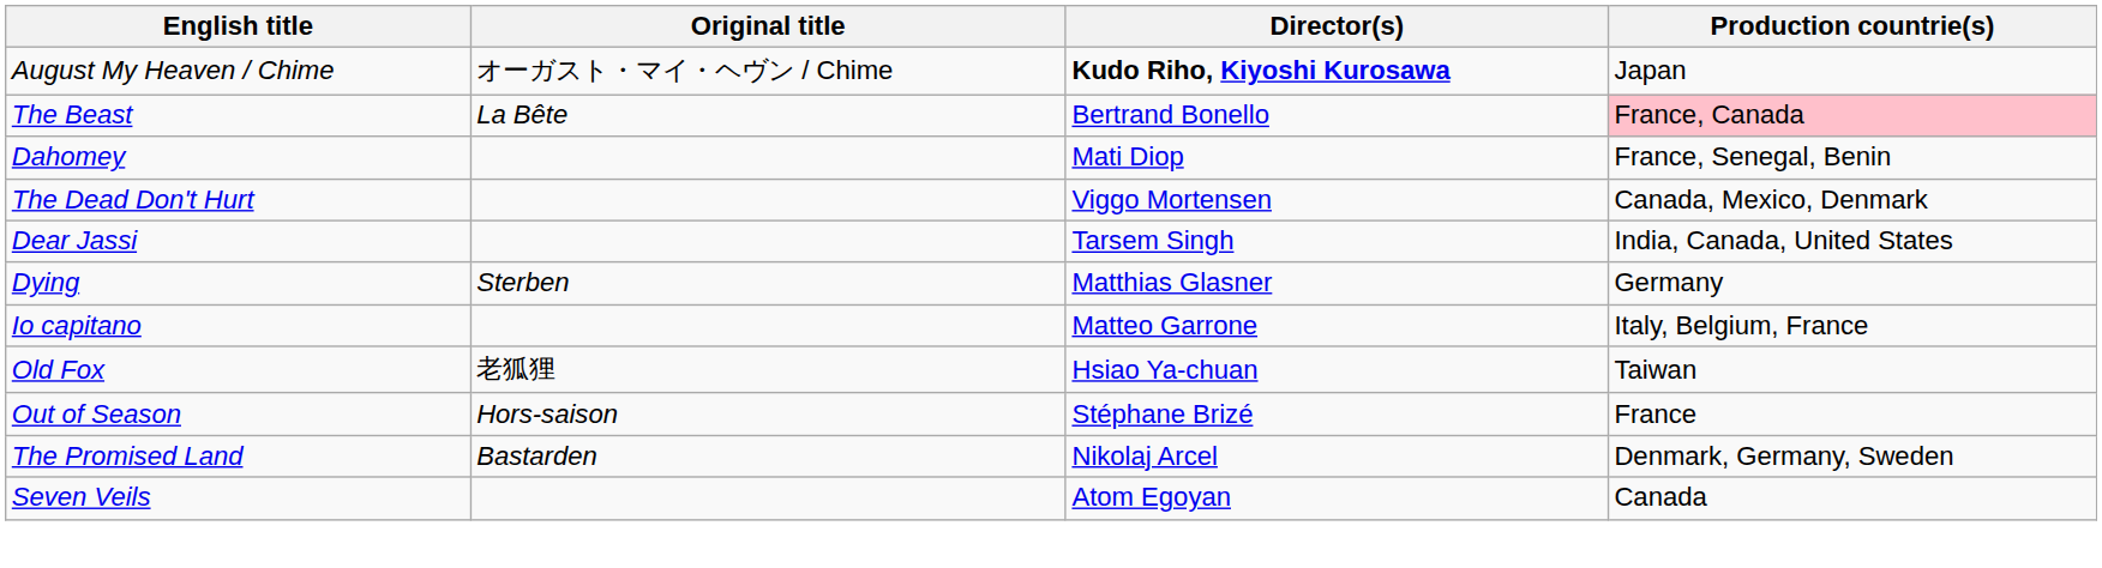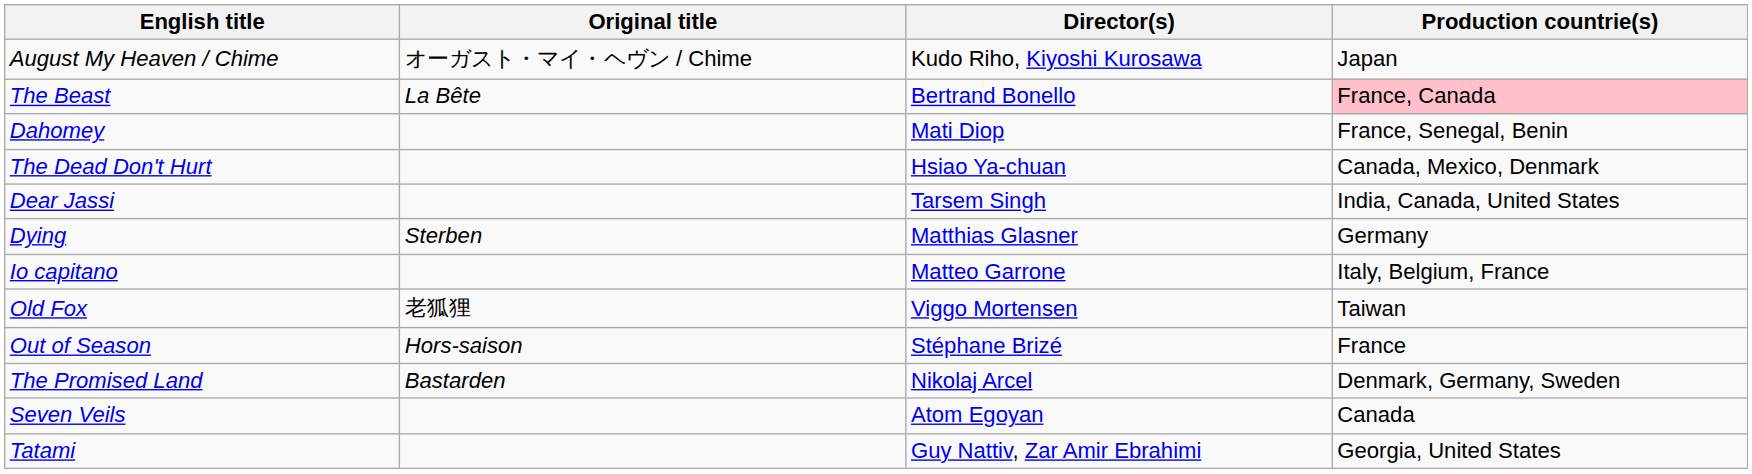August My Heaven / Chime | Director(s): bold -> normal
The Dead Don't Hurt | Director(s): Viggo Mortensen -> Hsiao Ya-chuan
Old Fox | Director(s): Hsiao Ya-chuan -> Viggo Mortensen
+ row: Tatami | Guy Nattiv, Zar Amir Ebrahimi | Georgia, United States
